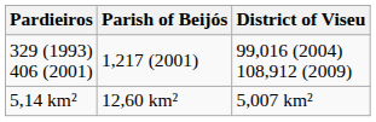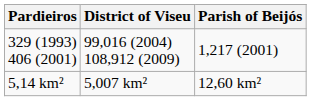columns swapped: Parish of Beijós <-> District of Viseu
